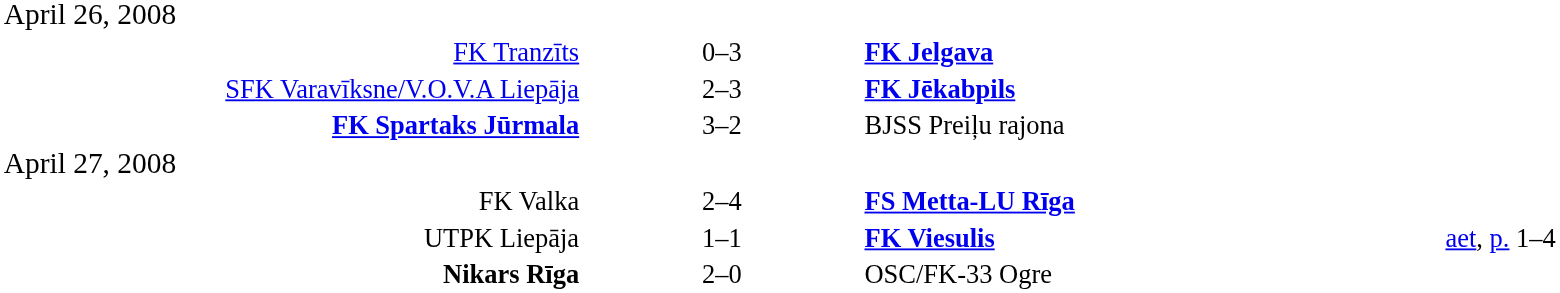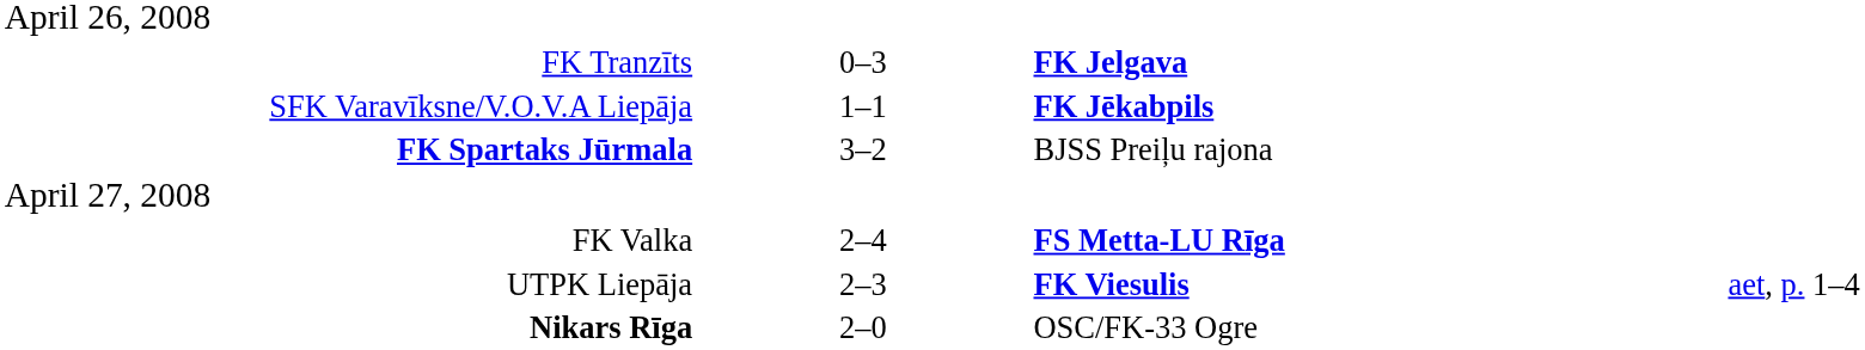SFK Varavīksne/V.O.V.A Liepāja | column 2: 2–3 -> 1–1
UTPK Liepāja | column 2: 1–1 -> 2–3
